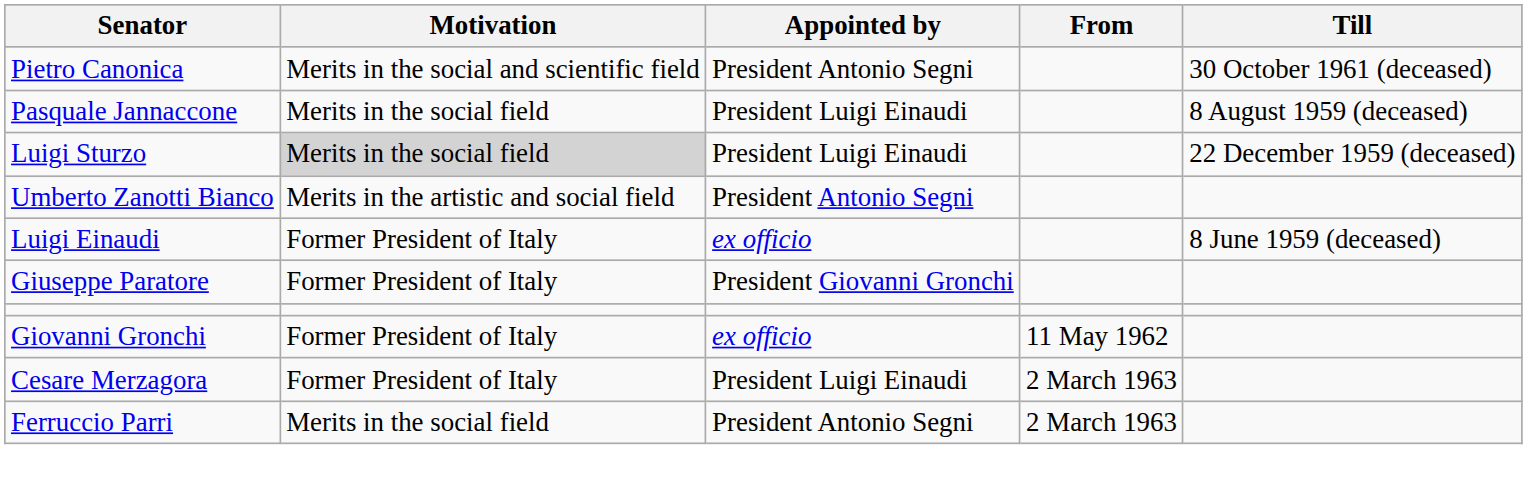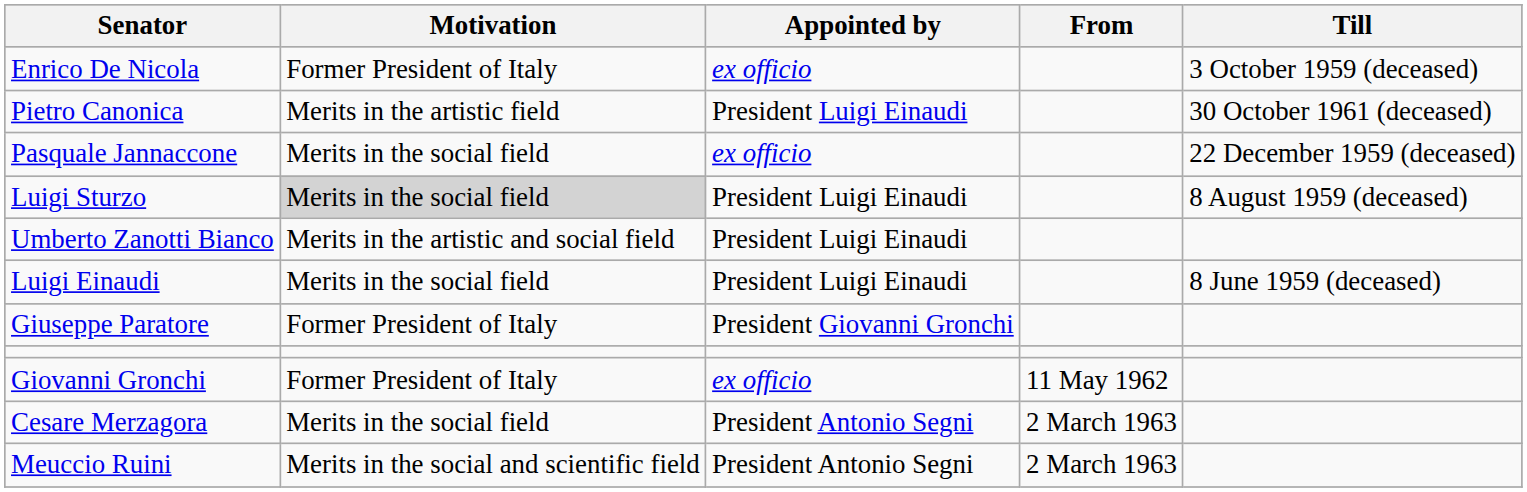+ row: Enrico De Nicola | Former President of Italy | ex officio | 3 October 1959 (deceased)
Pietro Canonica | Motivation: Merits in the social and scientific field -> Merits in the artistic field
Pietro Canonica | Appointed by: President Antonio Segni -> President Luigi Einaudi
Pasquale Jannaccone | Appointed by: President Luigi Einaudi -> ex officio
Pasquale Jannaccone | Till: 8 August 1959 (deceased) -> 22 December 1959 (deceased)
Luigi Sturzo | Till: 22 December 1959 (deceased) -> 8 August 1959 (deceased)
Umberto Zanotti Bianco | Appointed by: President Antonio Segni -> President Luigi Einaudi
Luigi Einaudi | Motivation: Former President of Italy -> Merits in the social field
Luigi Einaudi | Appointed by: ex officio -> President Luigi Einaudi
Cesare Merzagora | Motivation: Former President of Italy -> Merits in the social field
Cesare Merzagora | Appointed by: President Luigi Einaudi -> President Antonio Segni
- row: Ferruccio Parri | Merits in the social field | President Antonio Segni | 2 March 1963
+ row: Meuccio Ruini | Merits in the social and scientific field | President Antonio Segni | 2 March 1963
